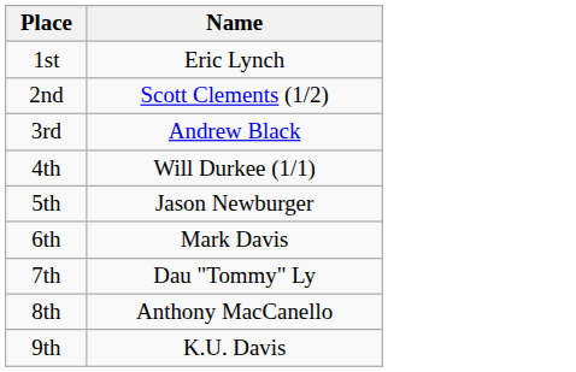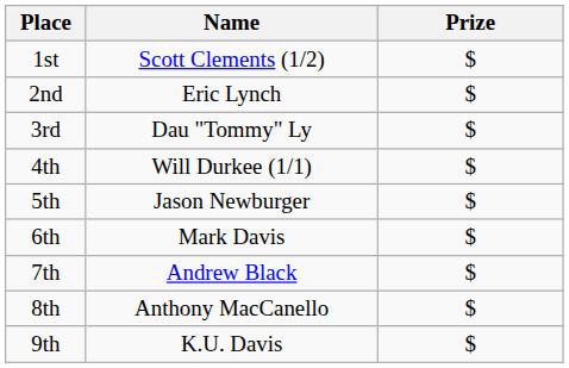+ column: Prize | $ | $ | $ | $ | $ | $ | $ | $ | $
1st | Name: Eric Lynch -> Scott Clements (1/2)
2nd | Name: Scott Clements (1/2) -> Eric Lynch
3rd | Name: Andrew Black -> Dau "Tommy" Ly
7th | Name: Dau "Tommy" Ly -> Andrew Black
